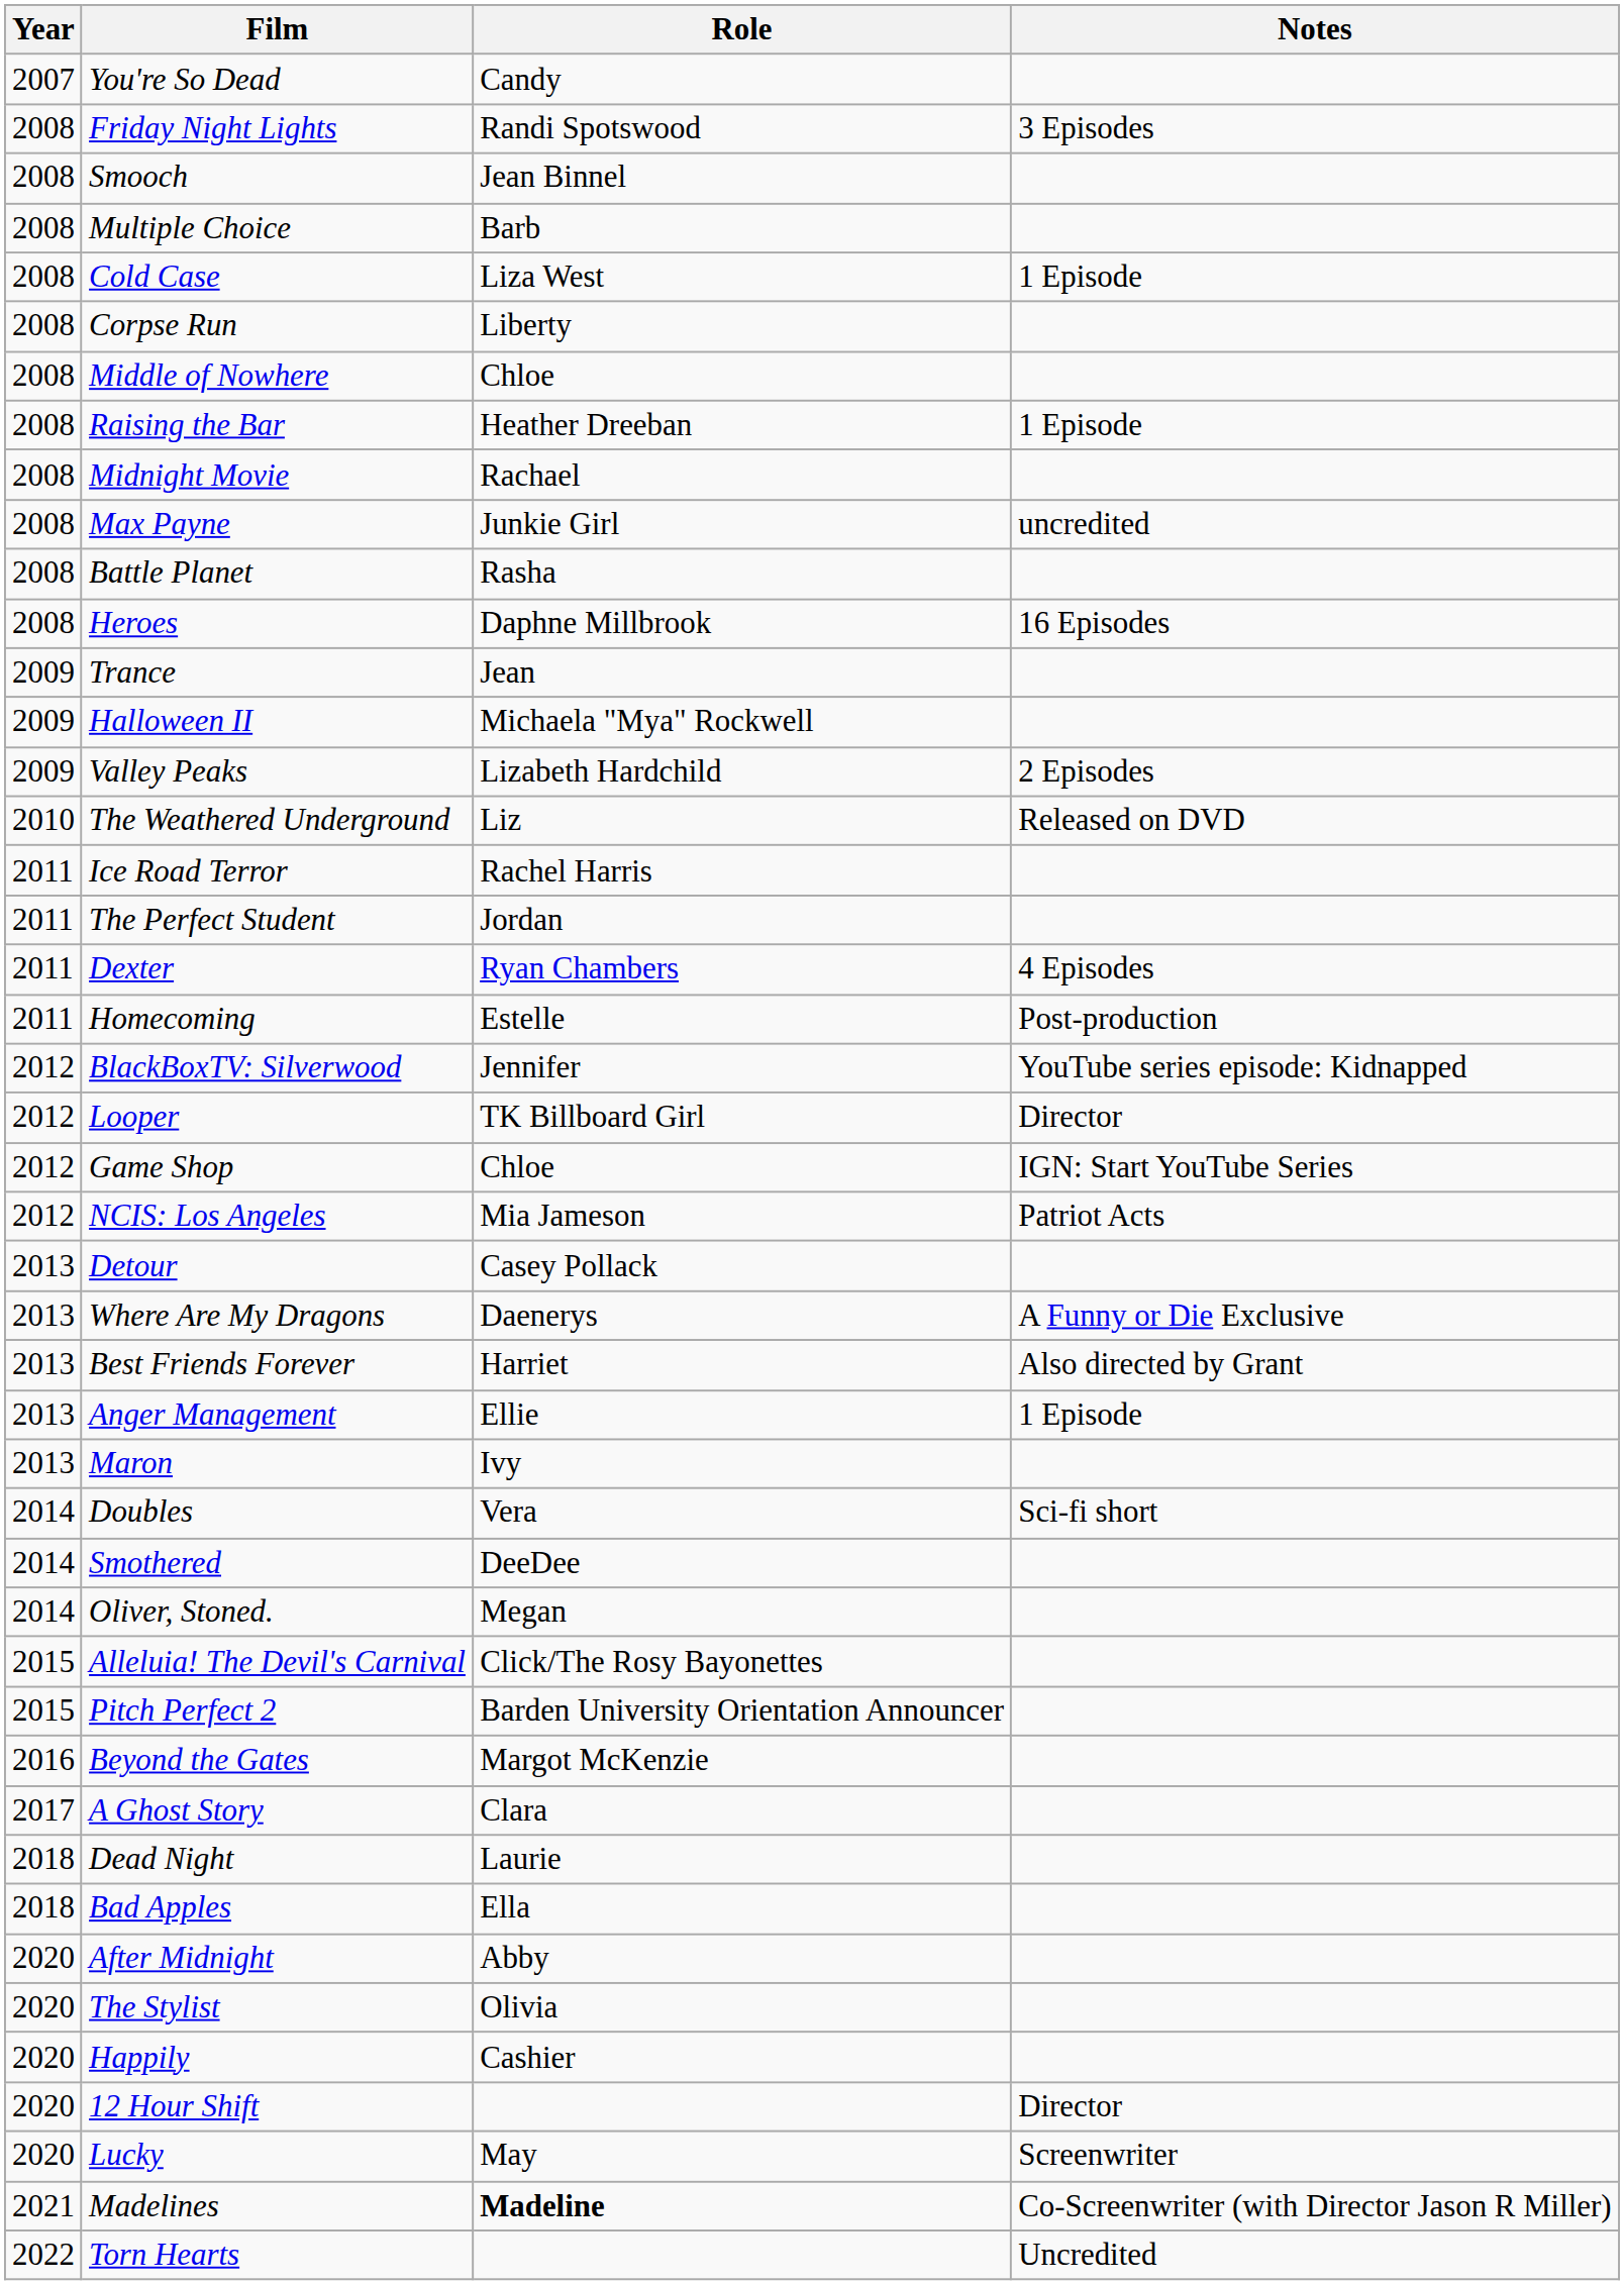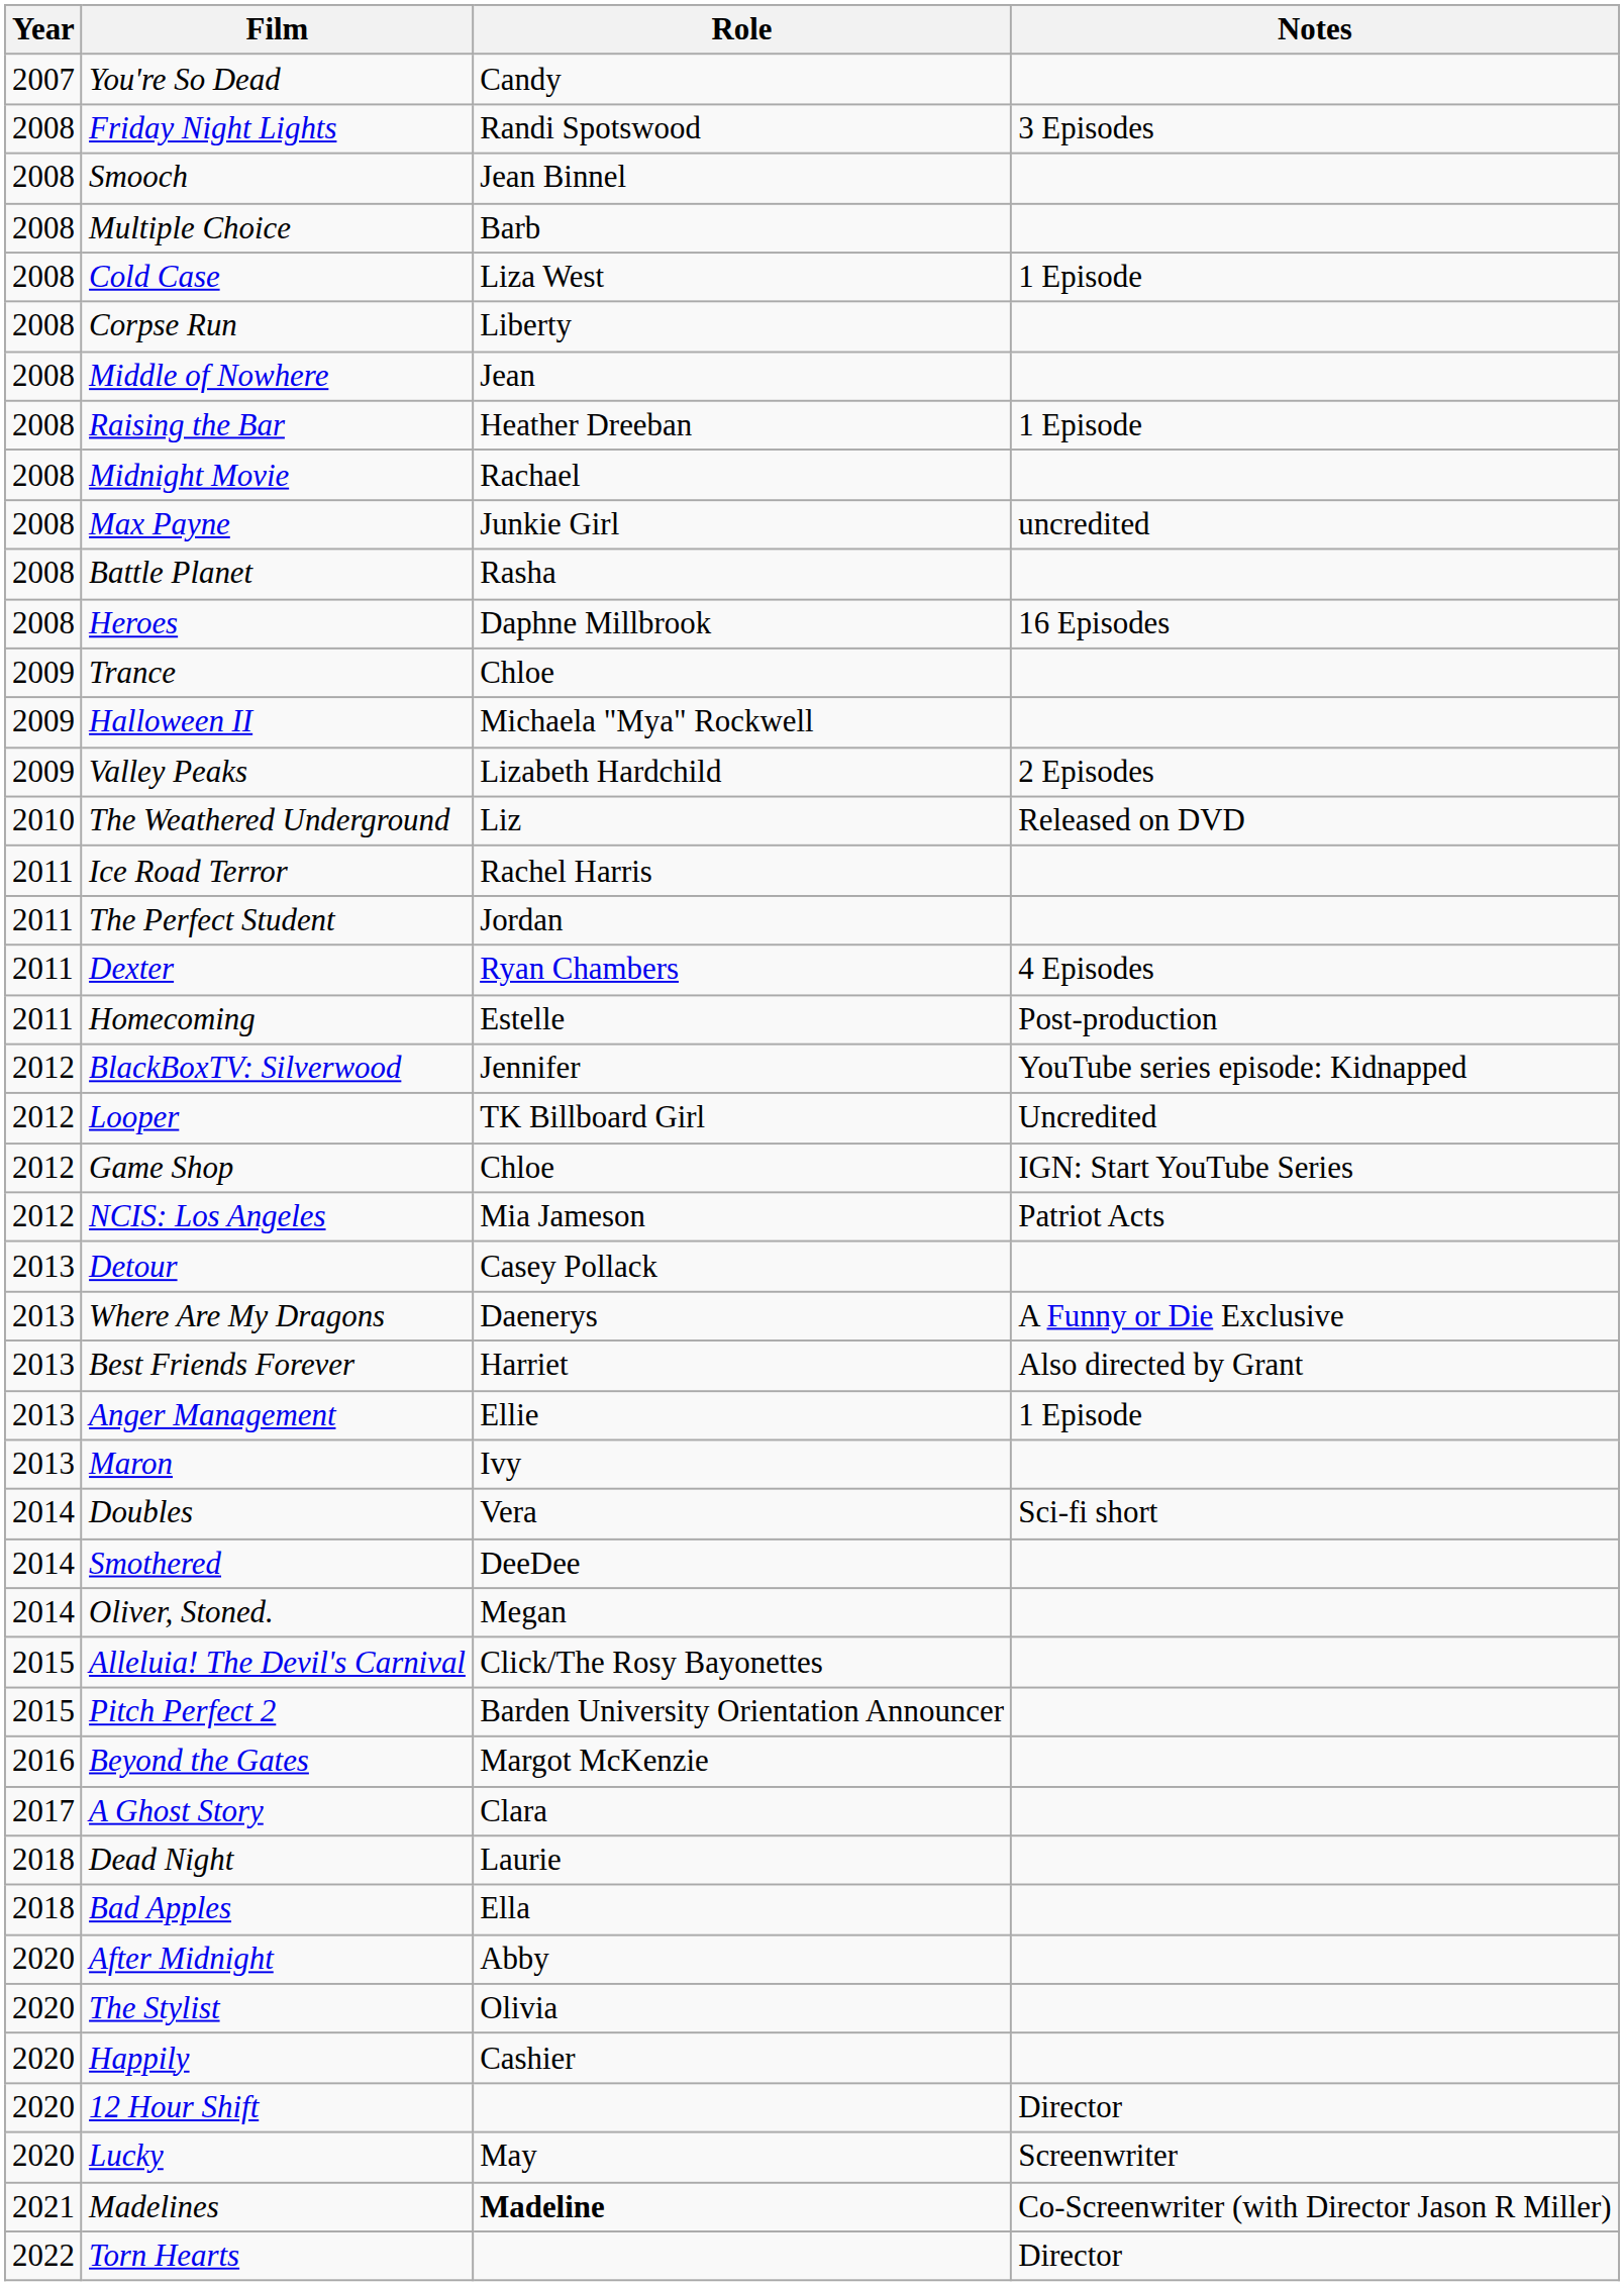Middle of Nowhere | Role: Chloe -> Jean
Trance | Role: Jean -> Chloe
Looper | Notes: Director -> Uncredited
Torn Hearts | Notes: Uncredited -> Director
